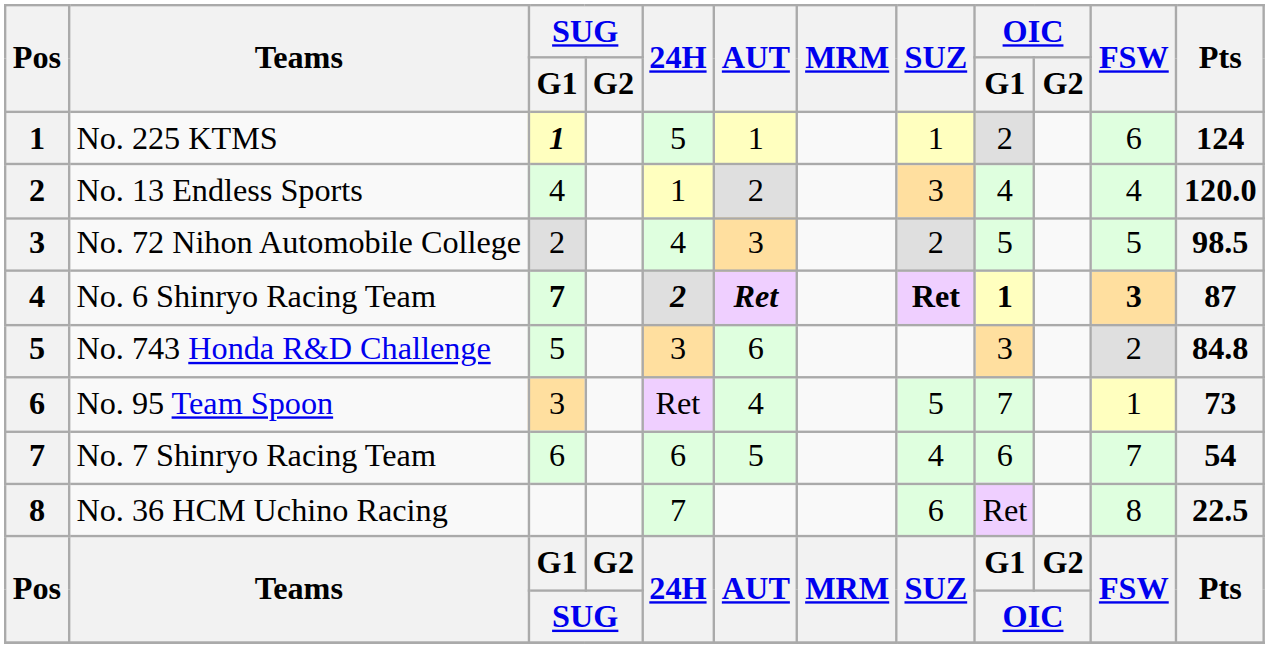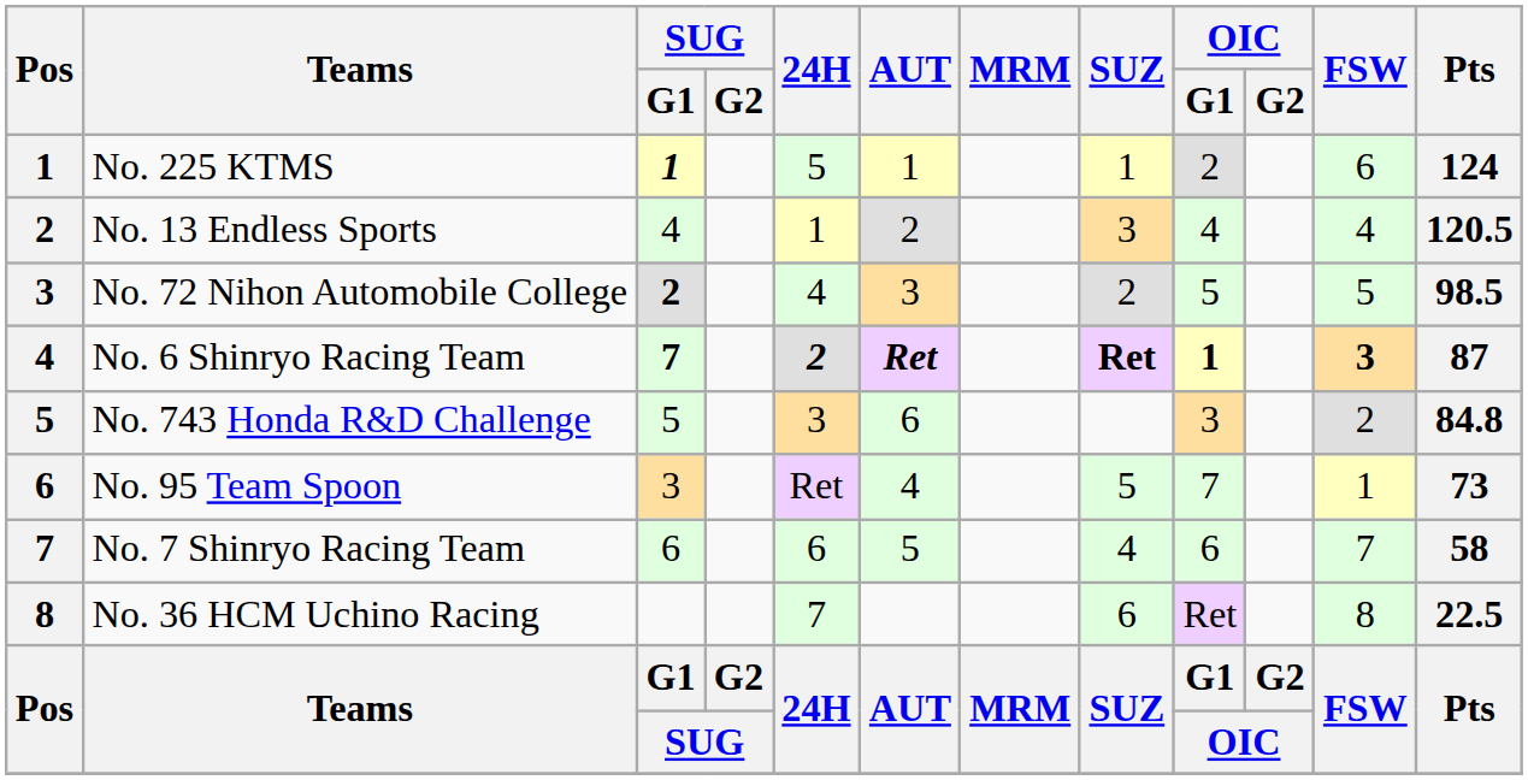No. 13 Endless Sports | Pts: 120.0 -> 120.5
No. 72 Nihon Automobile College | SUG / G1: normal -> bold
No. 7 Shinryo Racing Team | Pts: 54 -> 58
